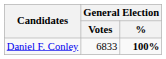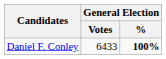Daniel F. Conley | General Election / Votes: 6833 -> 6433
